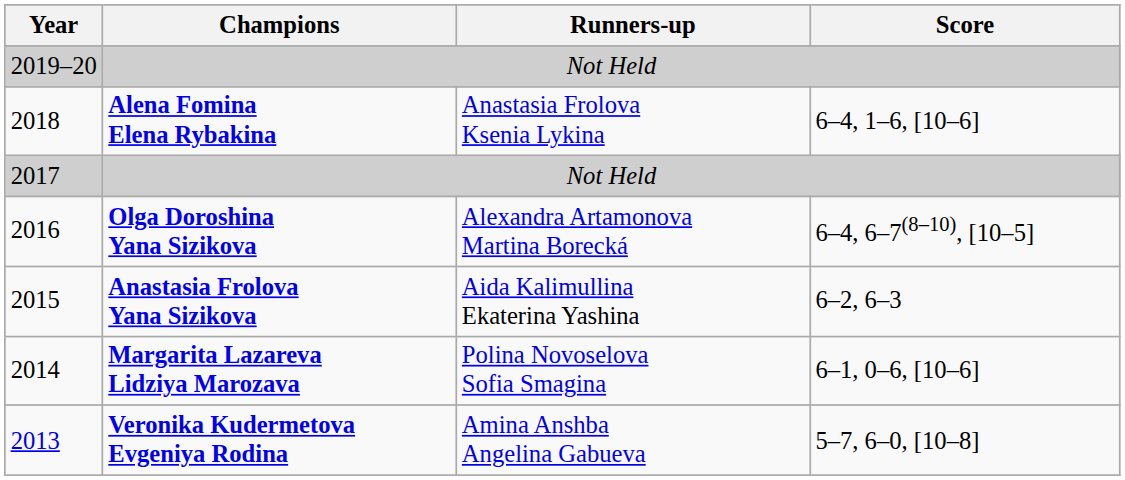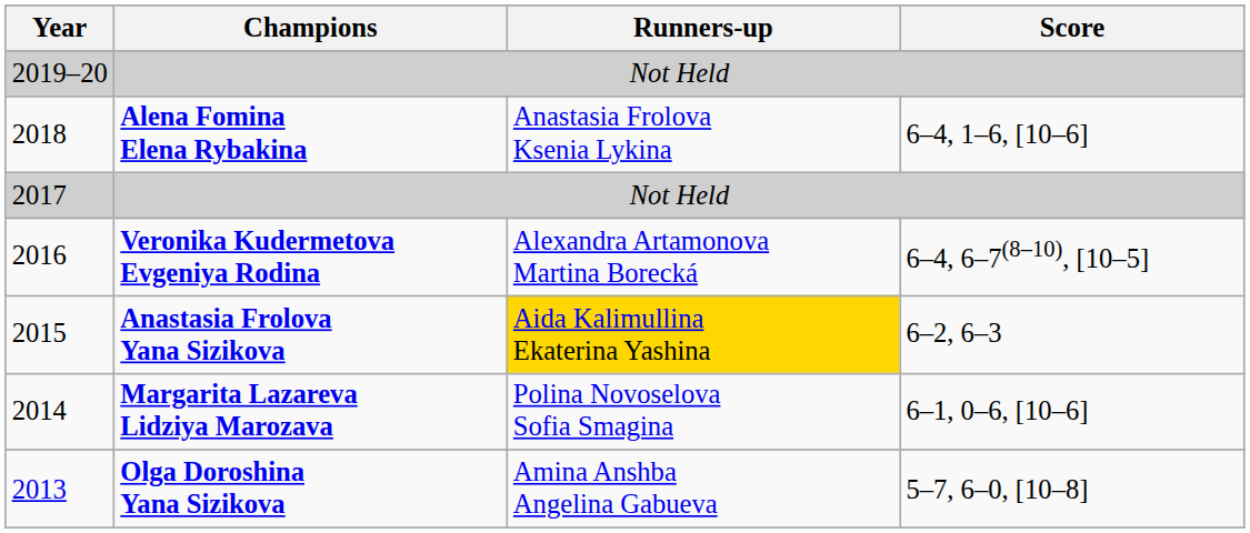2016 | Champions: Olga Doroshina Yana Sizikova -> Veronika Kudermetova Evgeniya Rodina
2015 | Runners-up: no background -> gold background
2013 | Champions: Veronika Kudermetova Evgeniya Rodina -> Olga Doroshina Yana Sizikova
